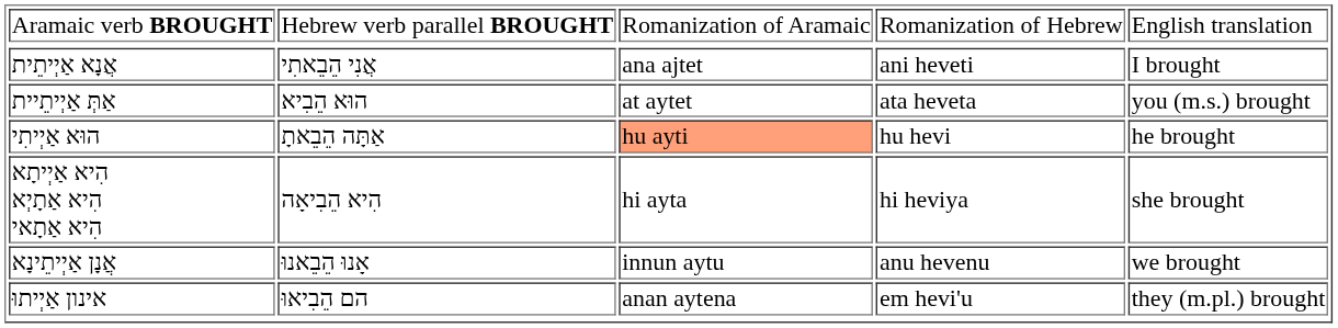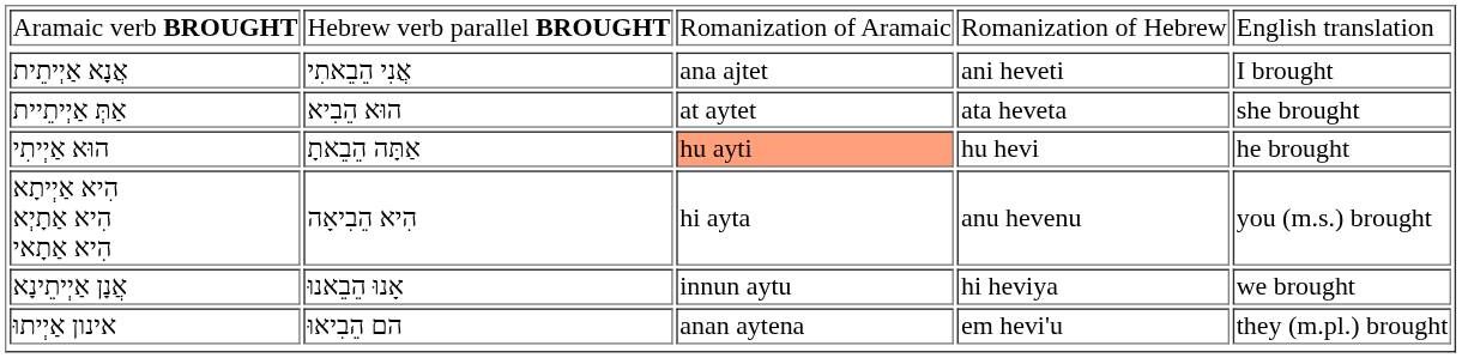אַתְּ אַיְיתֵיית | column 5: you (m.s.) brought -> she brought
הִיא אַיְיתָא הִיא אַתָיְא הִיא אַתָאי | column 4: hi heviya -> anu hevenu
הִיא אַיְיתָא הִיא אַתָיְא הִיא אַתָאי | column 5: she brought -> you (m.s.) brought
אֲנָן אַיְיתֵינָא | column 4: anu hevenu -> hi heviya
